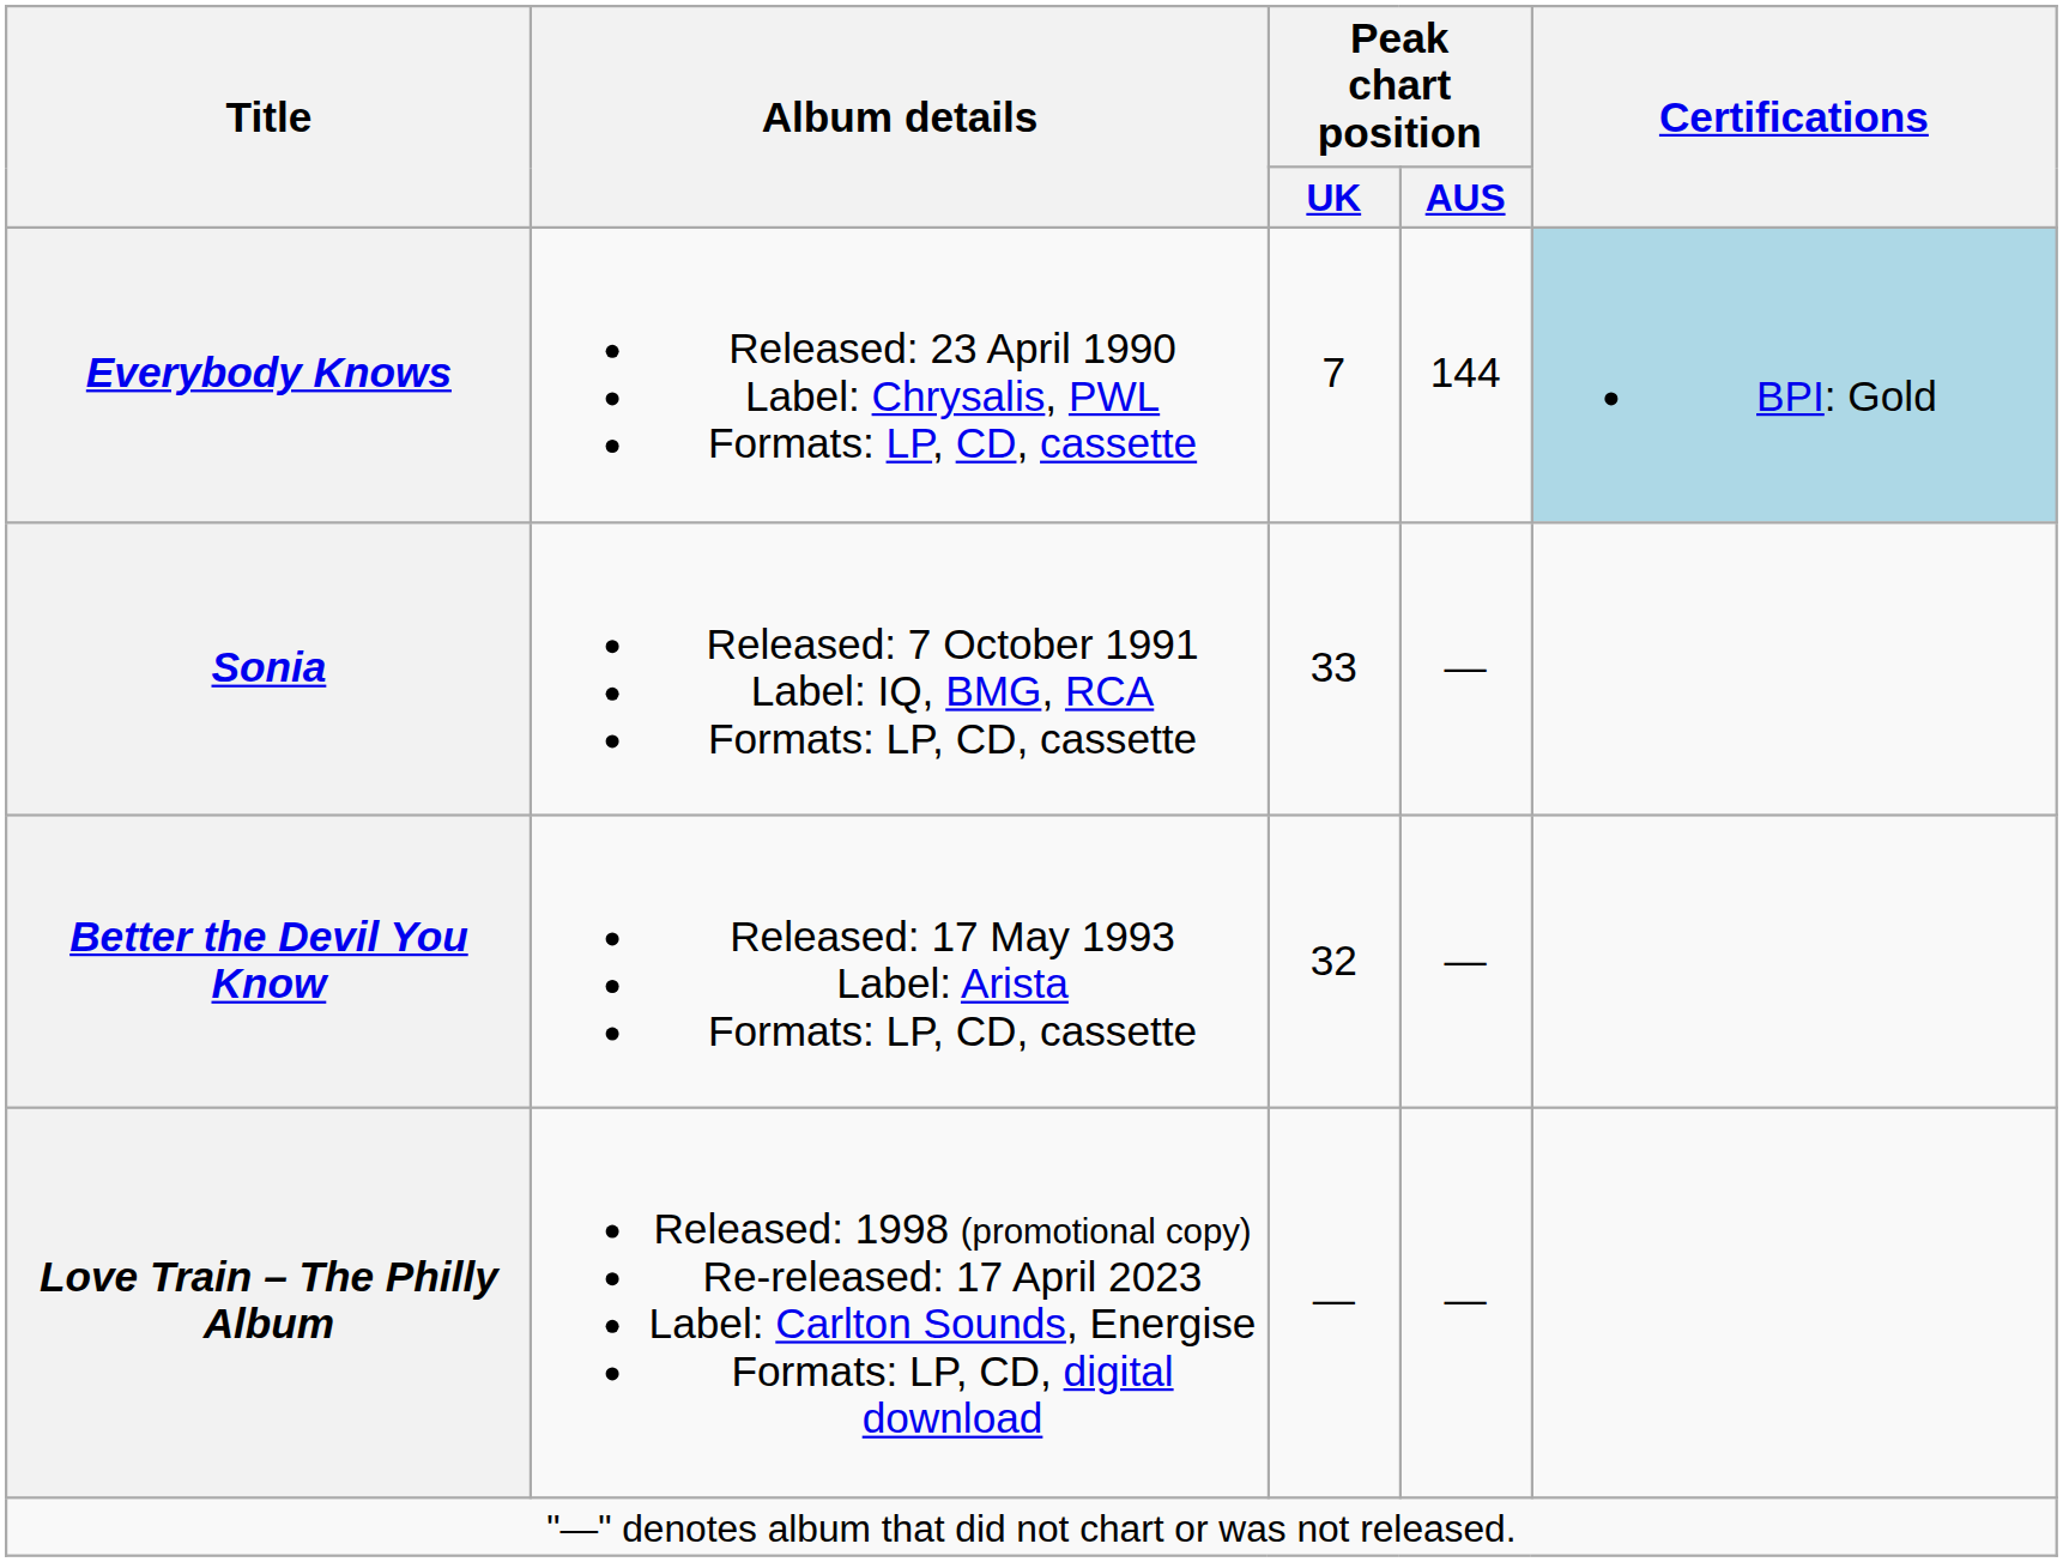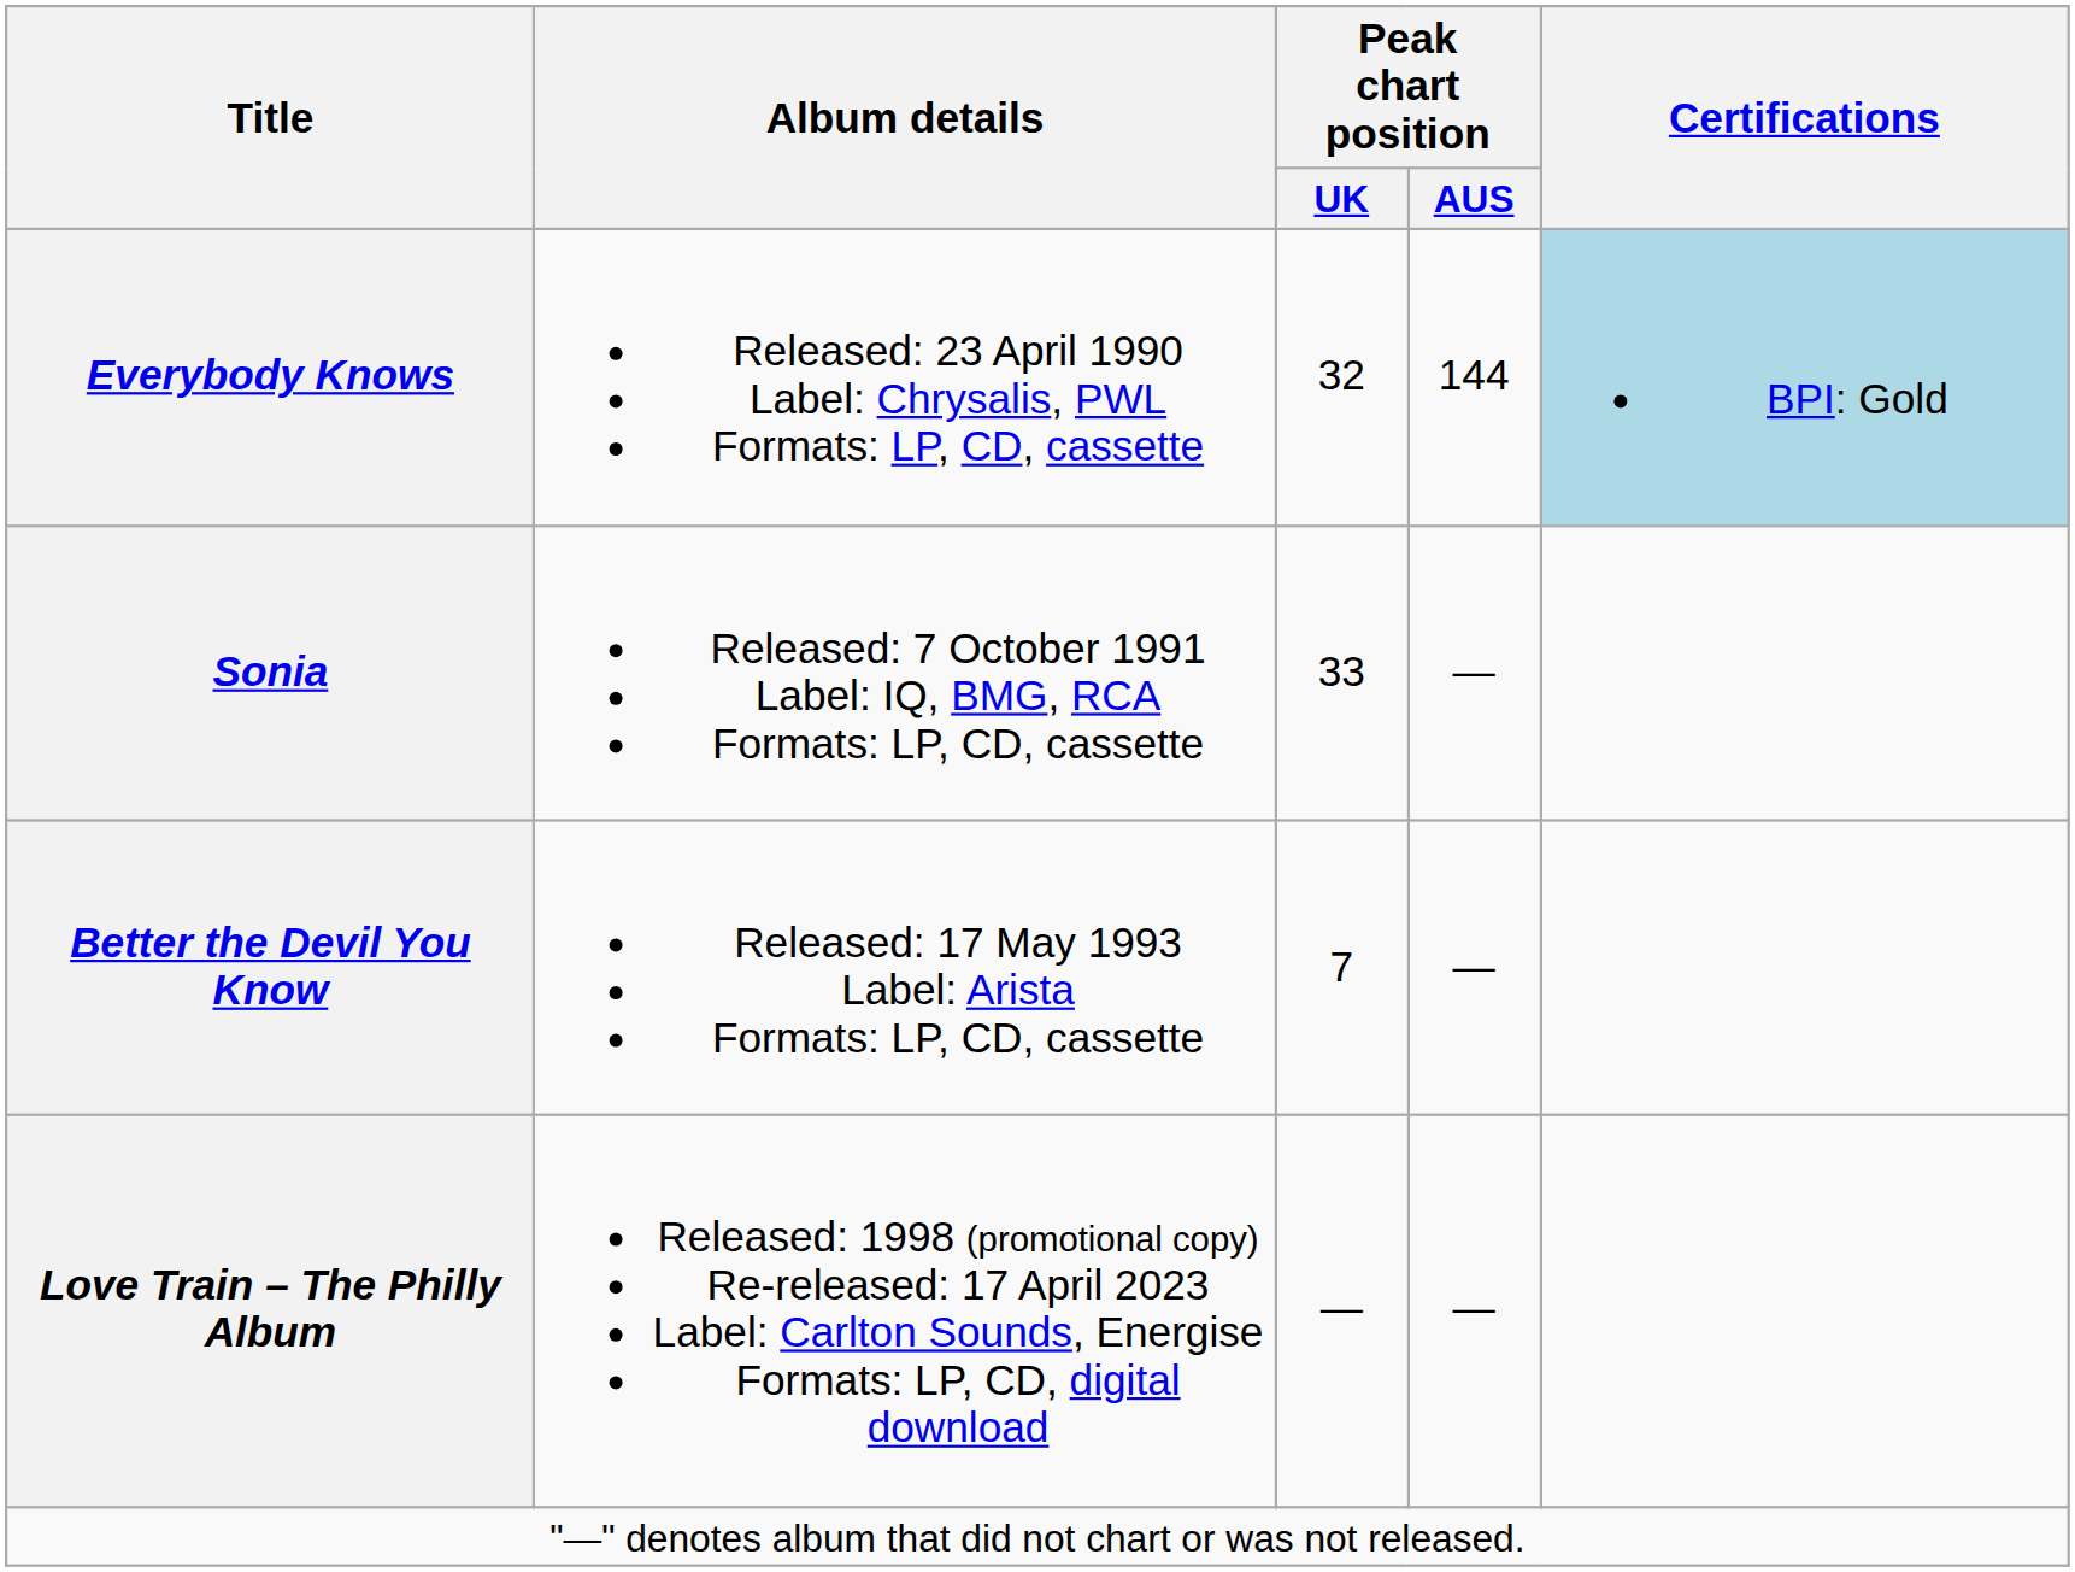Everybody Knows | Peak chart position / UK: 7 -> 32
Better the Devil You Know | Peak chart position / UK: 32 -> 7
